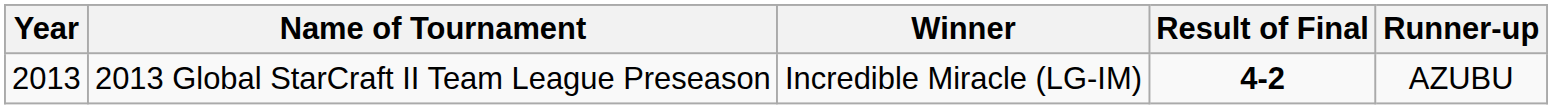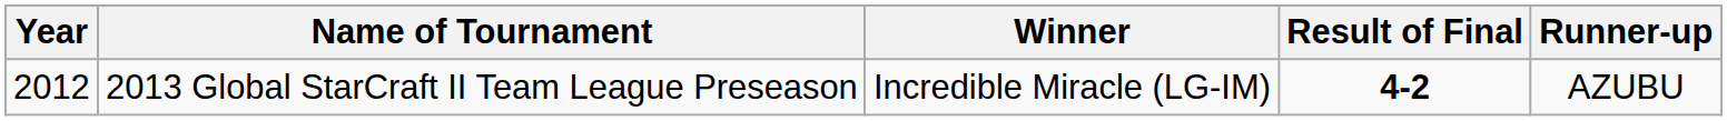2013 Global StarCraft II Team League Preseason | Year: 2013 -> 2012
